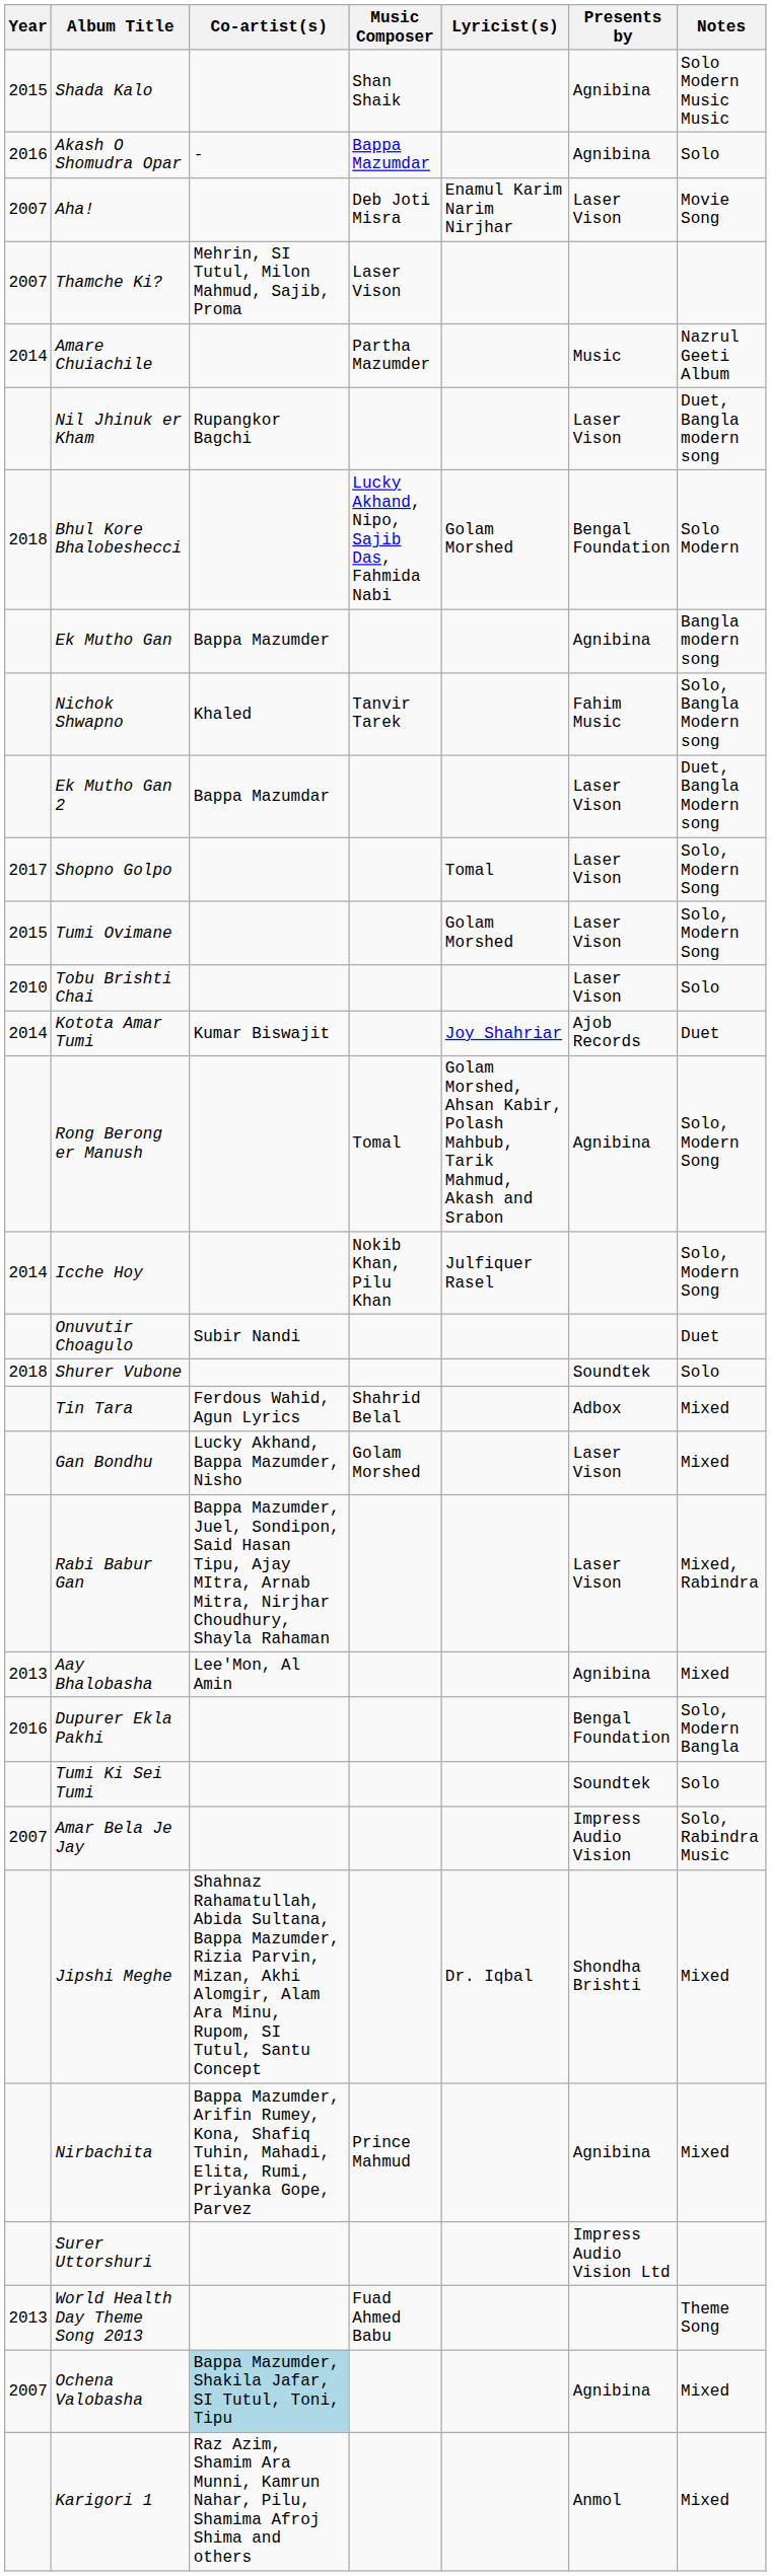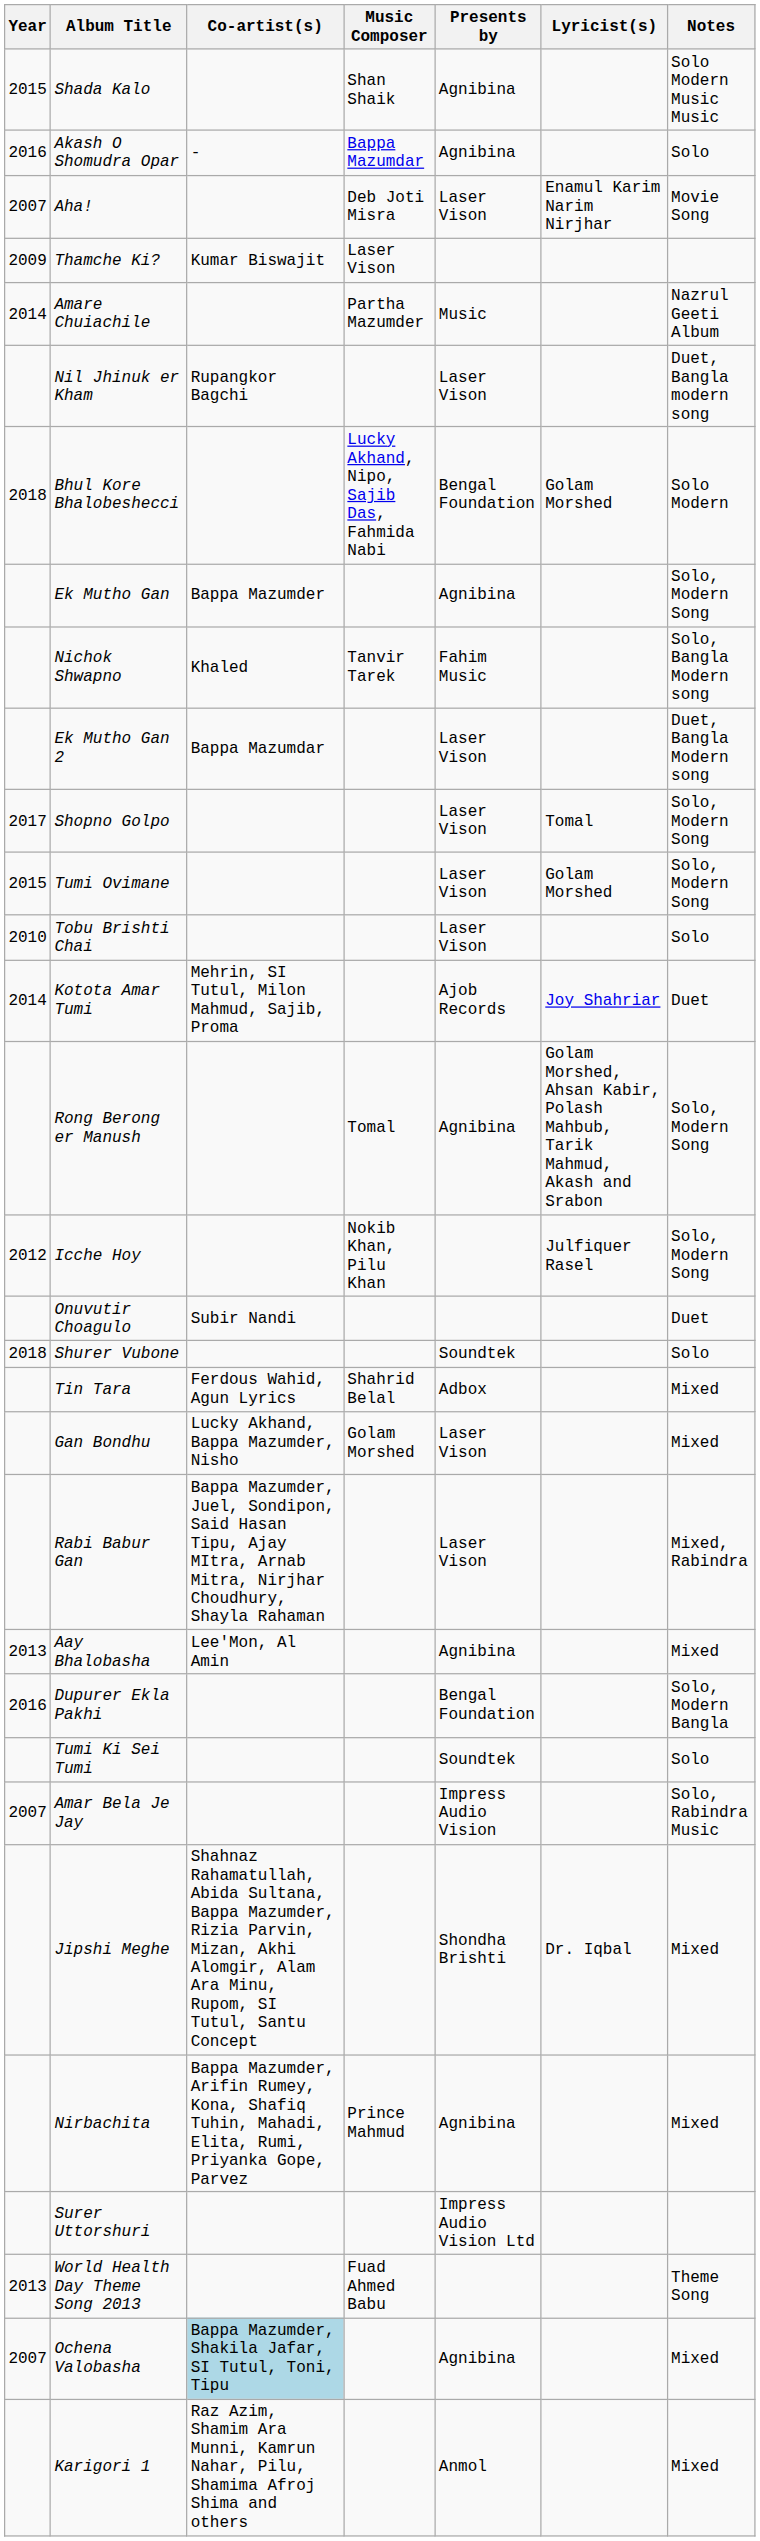columns swapped: Lyricist(s) <-> Presents by
Thamche Ki? | Year: 2007 -> 2009
Thamche Ki? | Co-artist(s): Mehrin, SI Tutul, Milon Mahmud, Sajib, Proma -> Kumar Biswajit
Ek Mutho Gan | Notes: Bangla modern song -> Solo, Modern Song
Kotota Amar Tumi | Co-artist(s): Kumar Biswajit -> Mehrin, SI Tutul, Milon Mahmud, Sajib, Proma
Icche Hoy | Year: 2014 -> 2012
